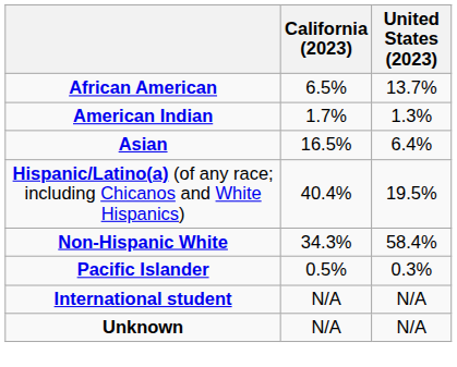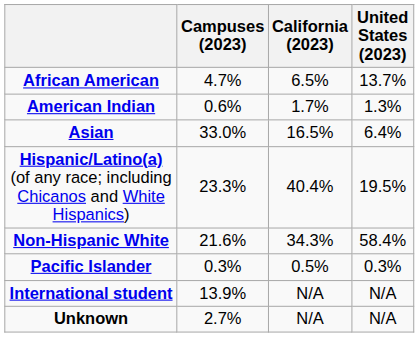+ column: Campuses (2023) | 4.7% | 0.6% | 33.0% | 23.3% | 21.6% | 0.3% | 13.9% | 2.7%
